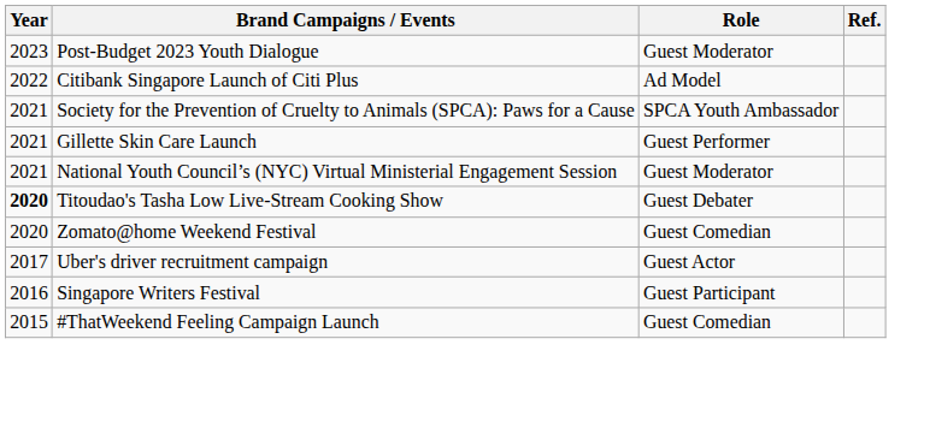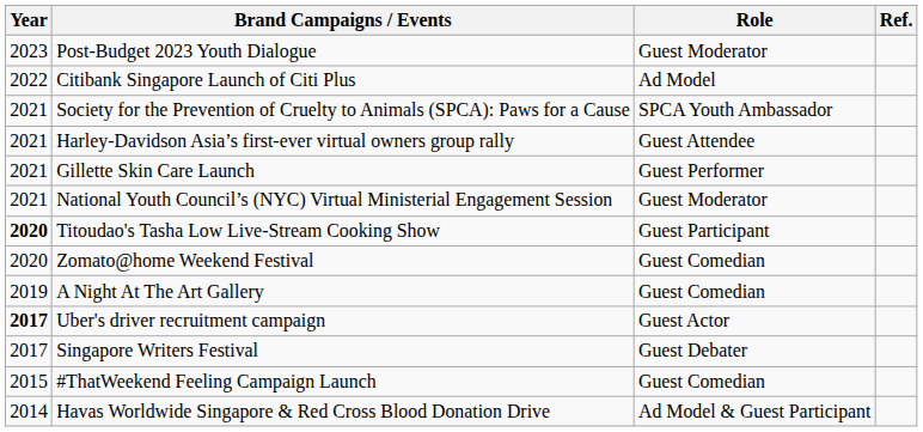+ row: 2021 | Harley-Davidson Asia’s first-ever virtual owners group rally | Guest Attendee
Titoudao's Tasha Low Live-Stream Cooking Show | Role: Guest Debater -> Guest Participant
+ row: 2019 | A Night At The Art Gallery | Guest Comedian
Uber's driver recruitment campaign | Year: normal -> bold
Singapore Writers Festival | Year: 2016 -> 2017
Singapore Writers Festival | Role: Guest Participant -> Guest Debater
+ row: 2014 | Havas Worldwide Singapore & Red Cross Blood Donation Drive | Ad Model & Guest Participant
